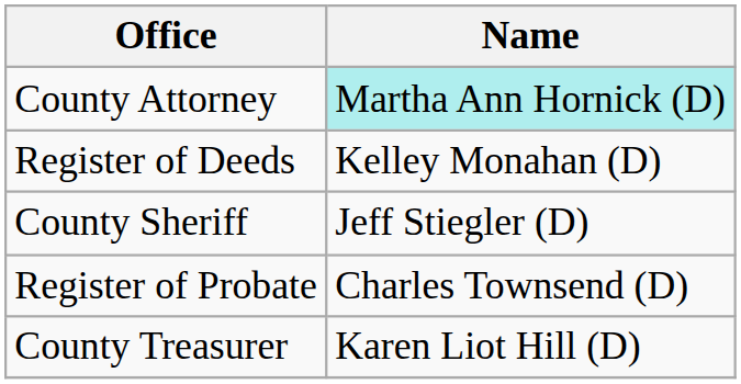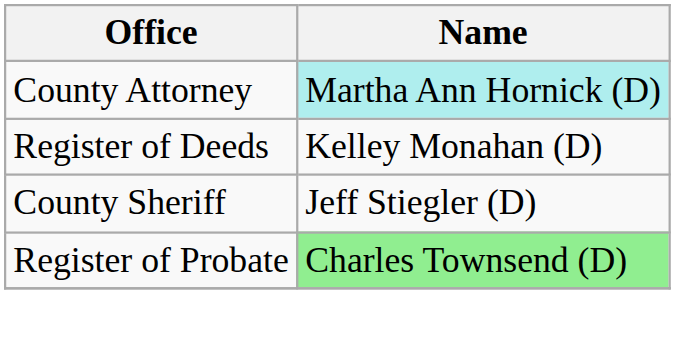Register of Probate | Name: no background -> lightgreen background
- row: County Treasurer | Karen Liot Hill (D)
